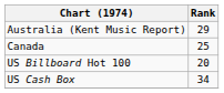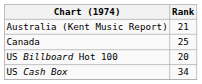Australia (Kent Music Report) | Rank: 29 -> 21
